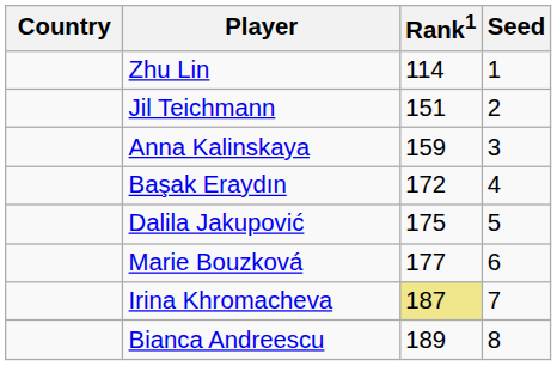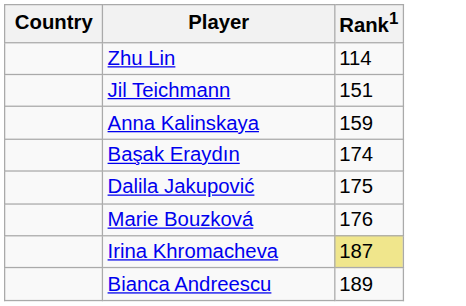- column: Seed | 1 | 2 | 3 | 4 | 5 | 6 | 7 | 8
Başak Eraydın | Rank1: 172 -> 174
Marie Bouzková | Rank1: 177 -> 176
